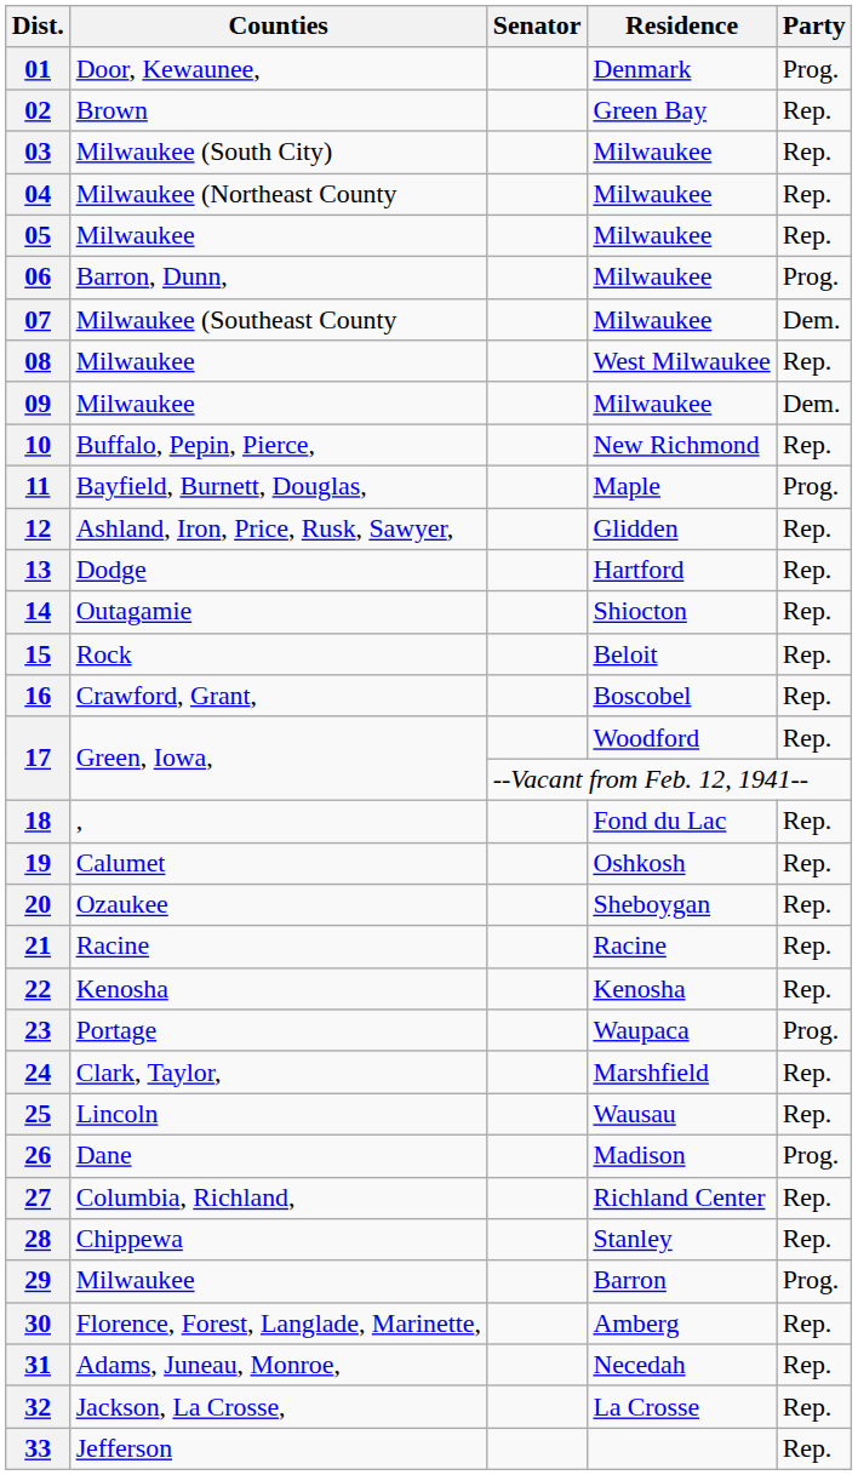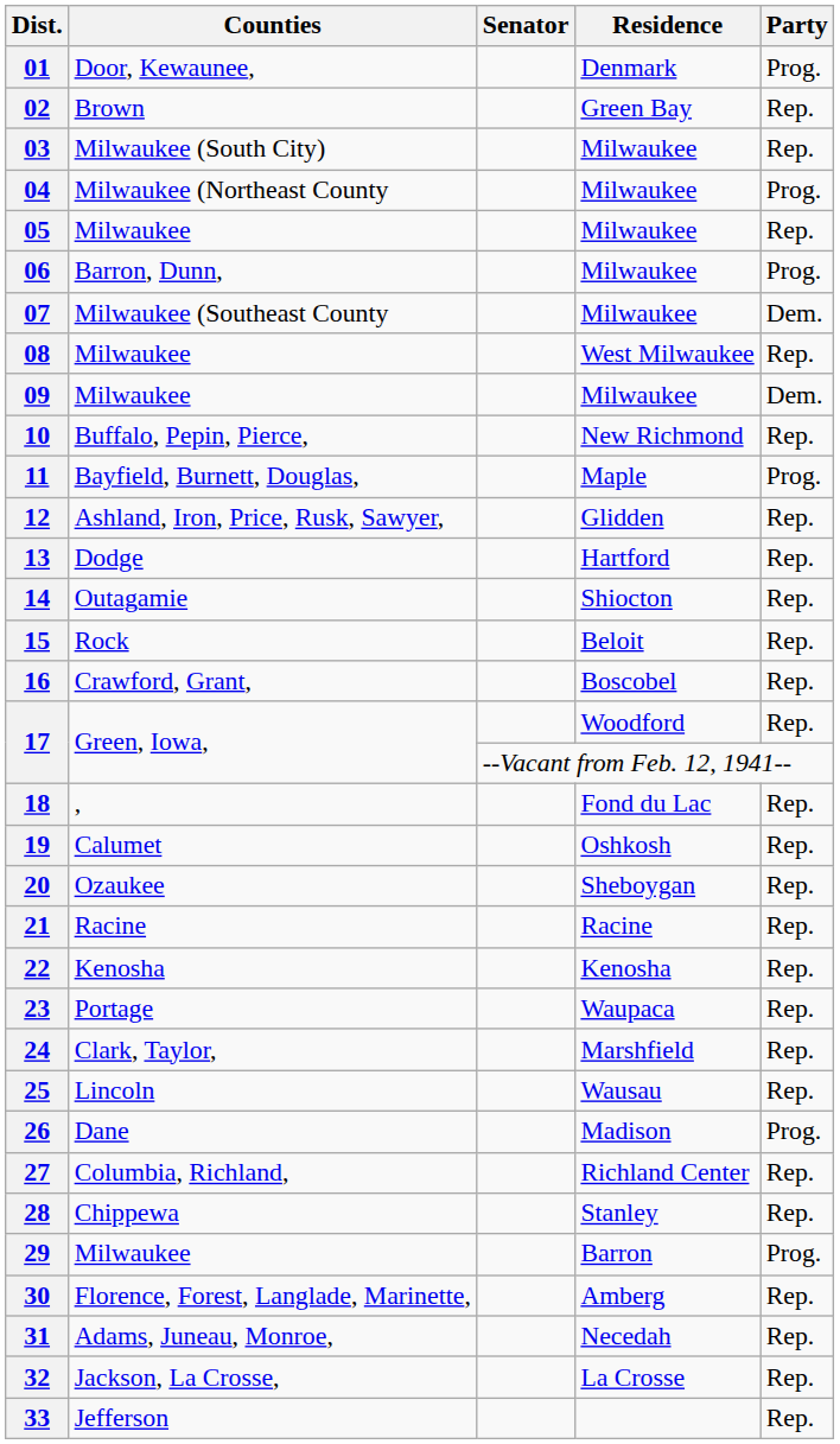04 | Party: Rep. -> Prog.
23 | Party: Prog. -> Rep.
